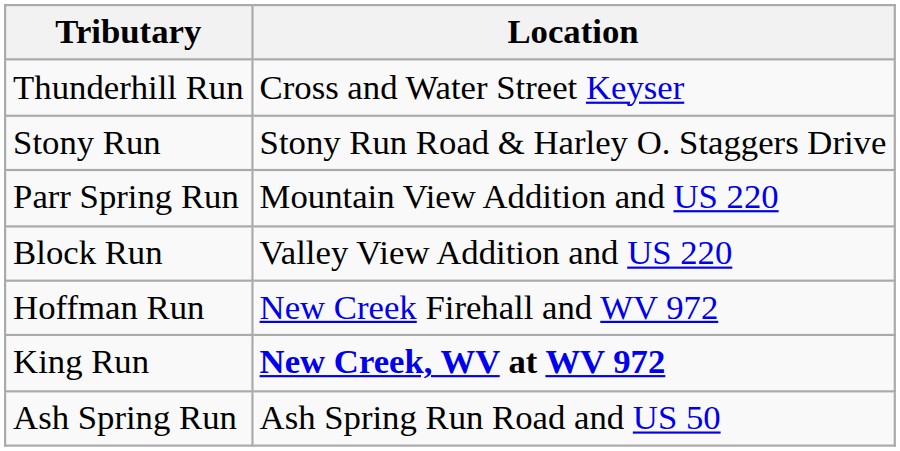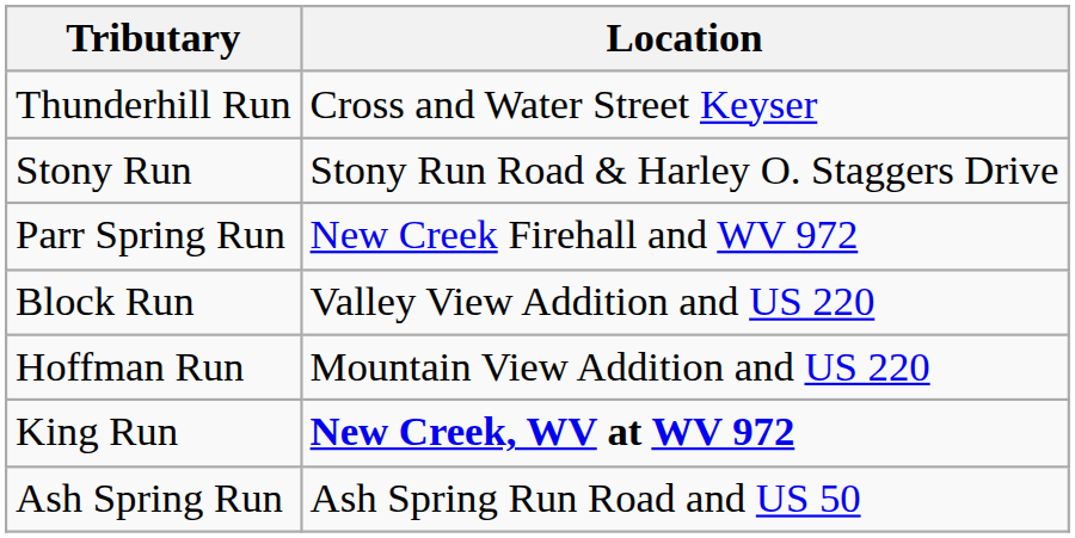Parr Spring Run | Location: Mountain View Addition and US 220 -> New Creek Firehall and WV 972
Hoffman Run | Location: New Creek Firehall and WV 972 -> Mountain View Addition and US 220
